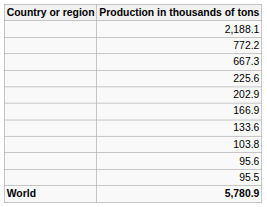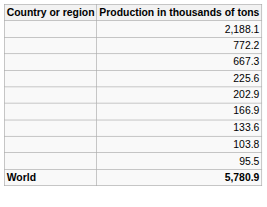- row: 95.6
